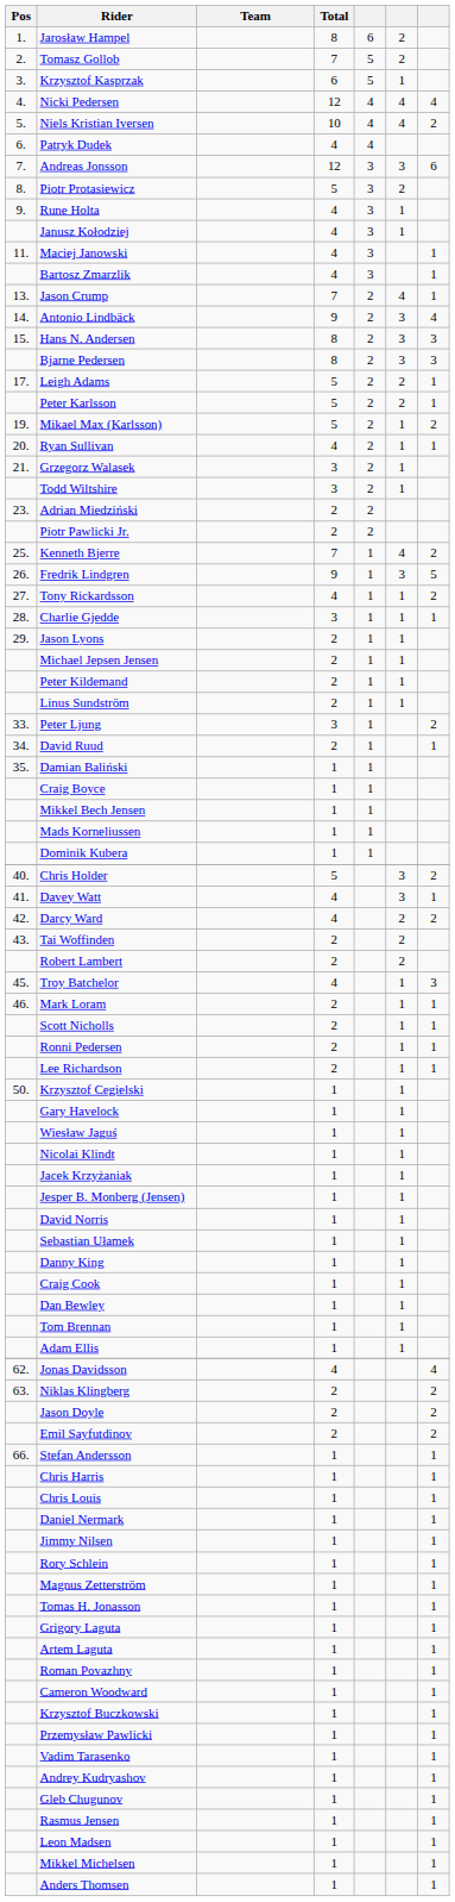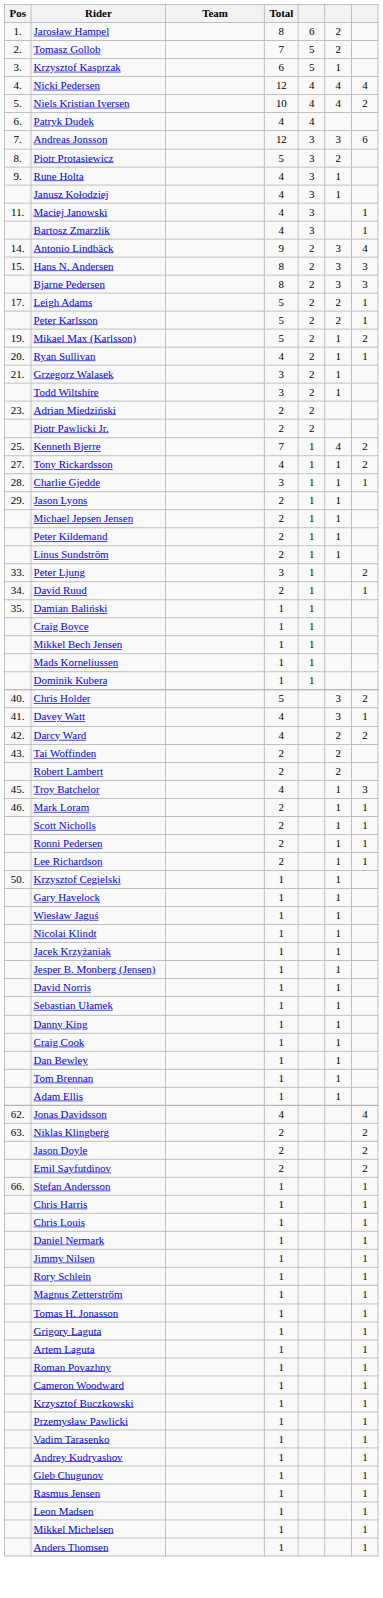- row: 13. | Jason Crump | 7 | 2 | 4 | 1
- row: 26. | Fredrik Lindgren | 9 | 1 | 3 | 5
